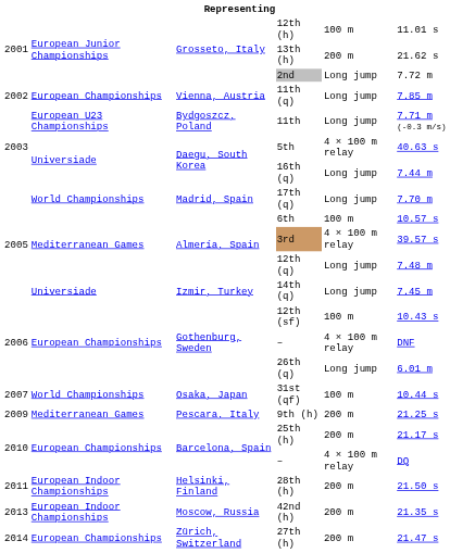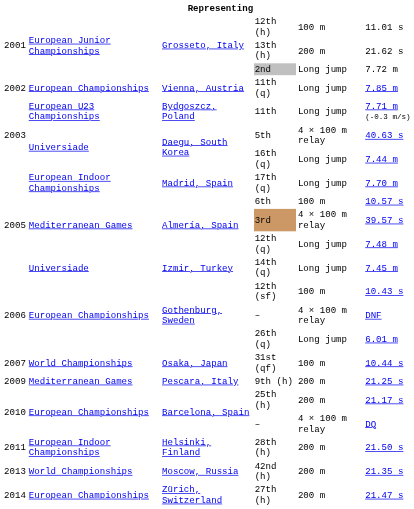17th (q) | column 2: World Championships -> European Indoor Championships
42nd (h) | column 2: European Indoor Championships -> World Championships
